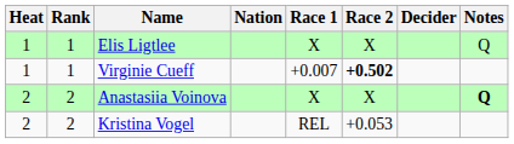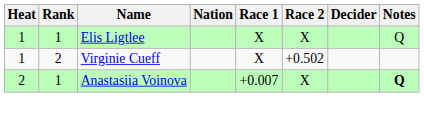Virginie Cueff | Rank: 1 -> 2
Virginie Cueff | Race 1: +0.007 -> X
Virginie Cueff | Race 2: bold -> normal
Anastasiia Voinova | Rank: 2 -> 1
Anastasiia Voinova | Race 1: X -> +0.007
- row: 2 | 2 | Kristina Vogel | REL | +0.053
